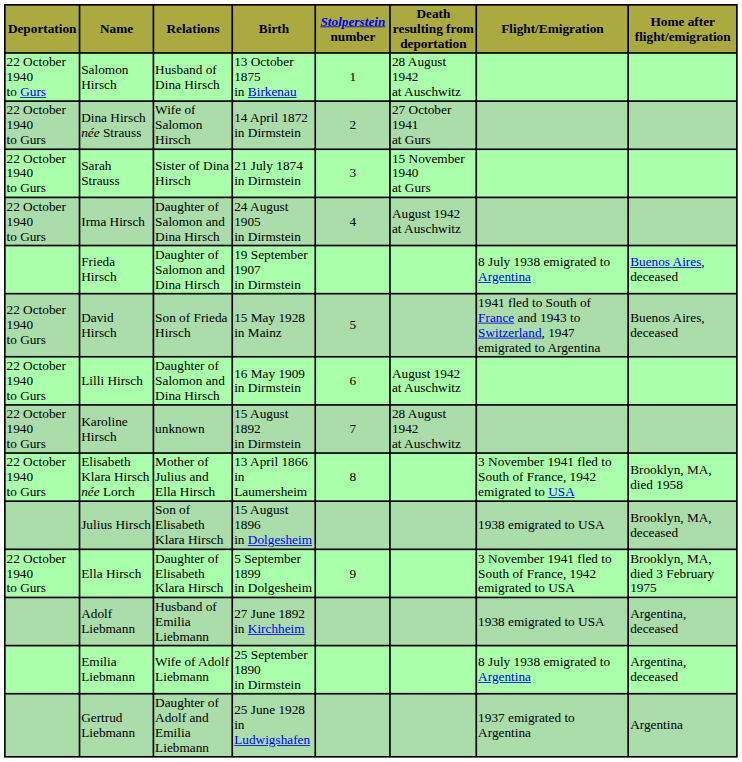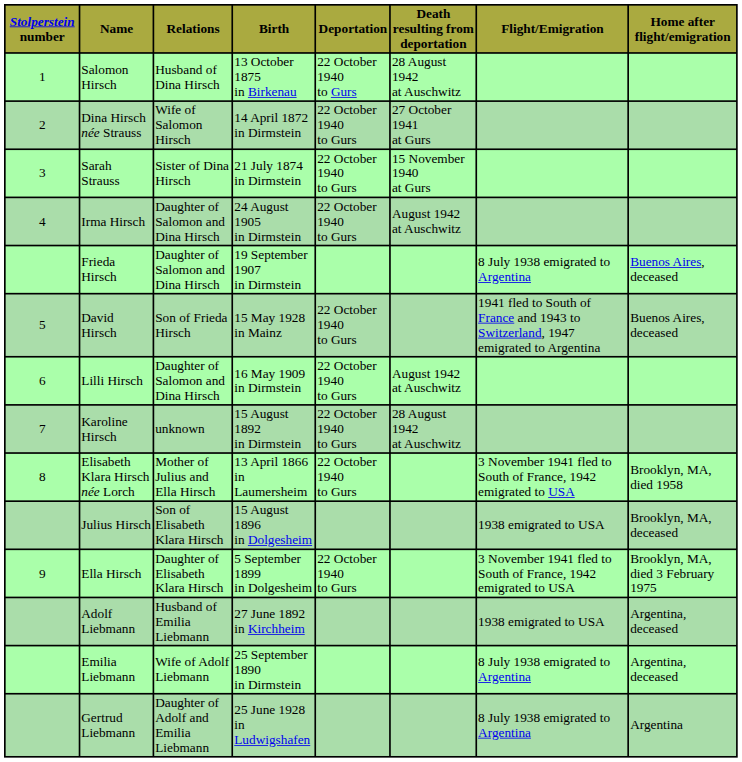columns swapped: Stolperstein number <-> Deportation
Gertrud Liebmann | Flight/Emigration: 1937 emigrated to Argentina -> 8 July 1938 emigrated to Argentina
